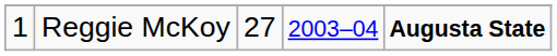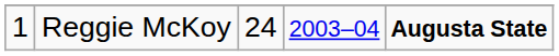Reggie McKoy | column 3: 27 -> 24
